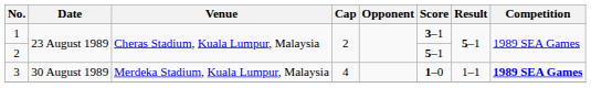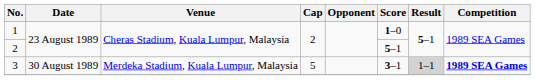1 | Score: 3–1 -> 1–0
3 | Cap: 4 -> 5
3 | Score: 1–0 -> 3–1
3 | Result: no background -> lightgrey background
